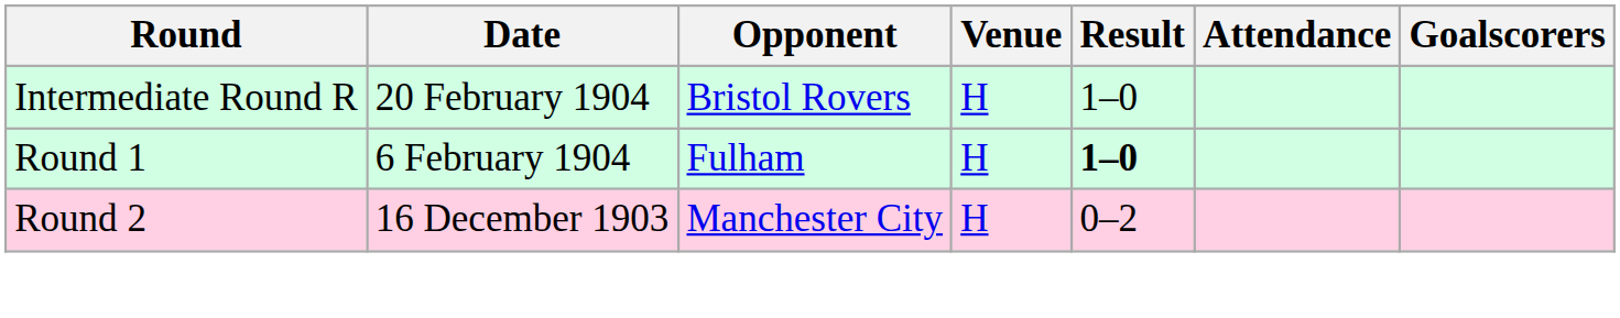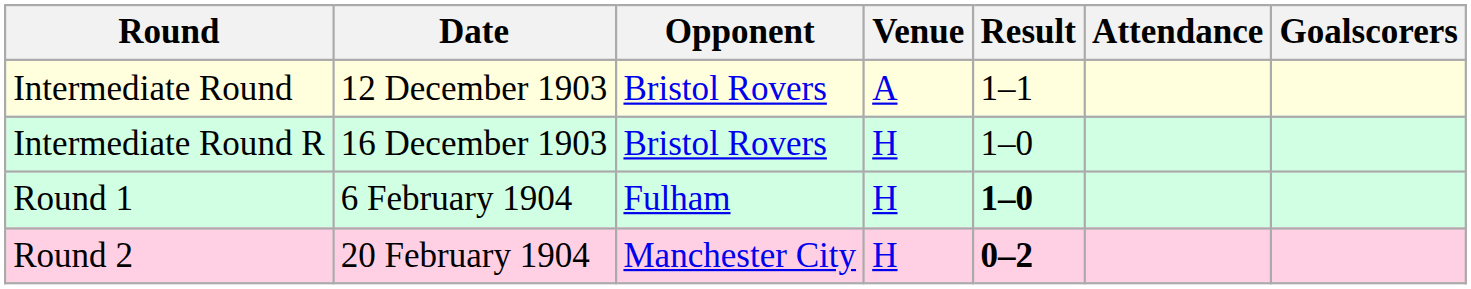+ row: Intermediate Round | 12 December 1903 | Bristol Rovers | A | 1–1
Intermediate Round R | Date: 20 February 1904 -> 16 December 1903
Round 2 | Date: 16 December 1903 -> 20 February 1904
Round 2 | Result: normal -> bold
